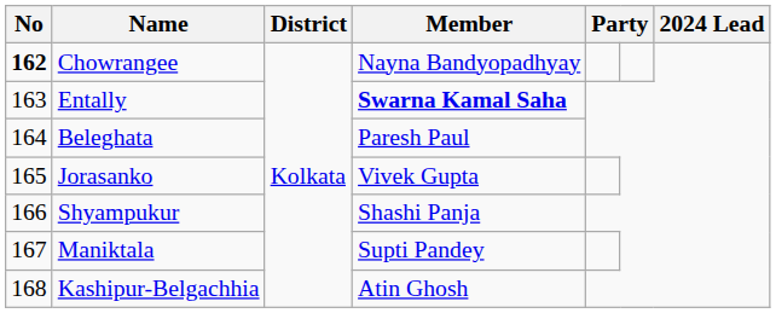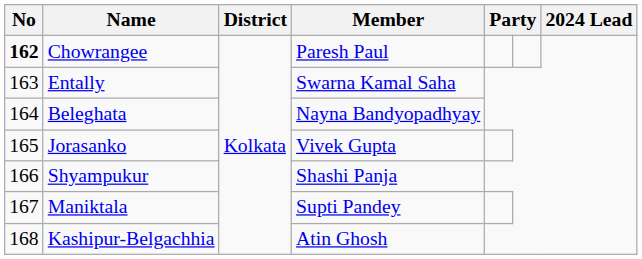Chowrangee | Member: Nayna Bandyopadhyay -> Paresh Paul
Entally | Member: bold -> normal
Beleghata | Member: Paresh Paul -> Nayna Bandyopadhyay
